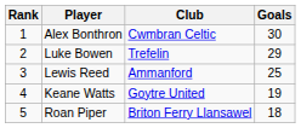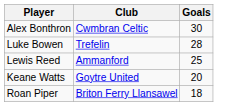- column: Rank | 1 | 2 | 3 | 4 | 5
Luke Bowen | Goals: 29 -> 28
Keane Watts | Goals: 19 -> 20
